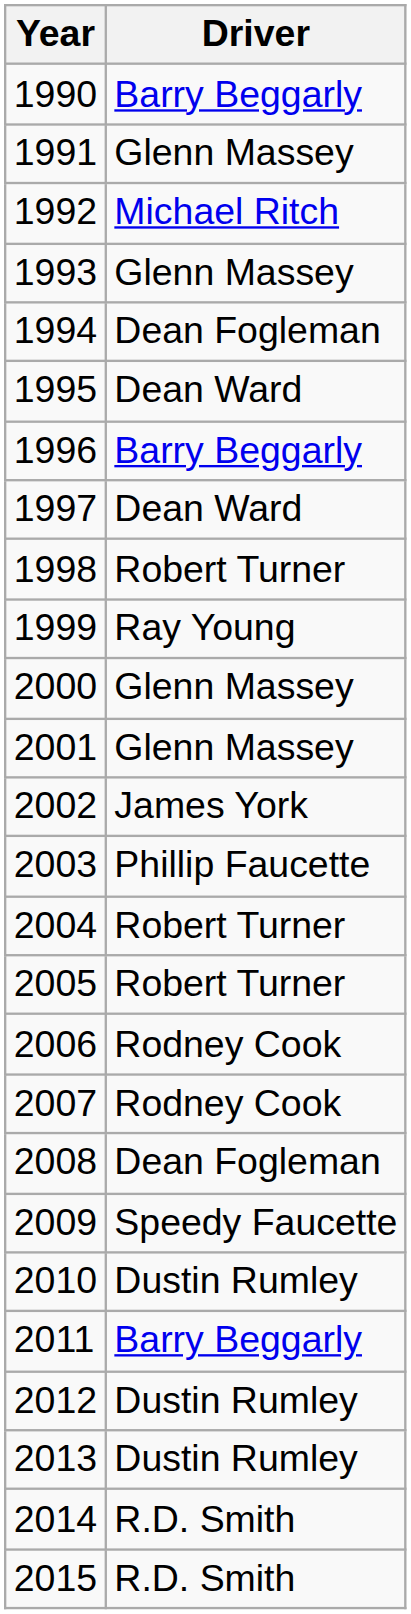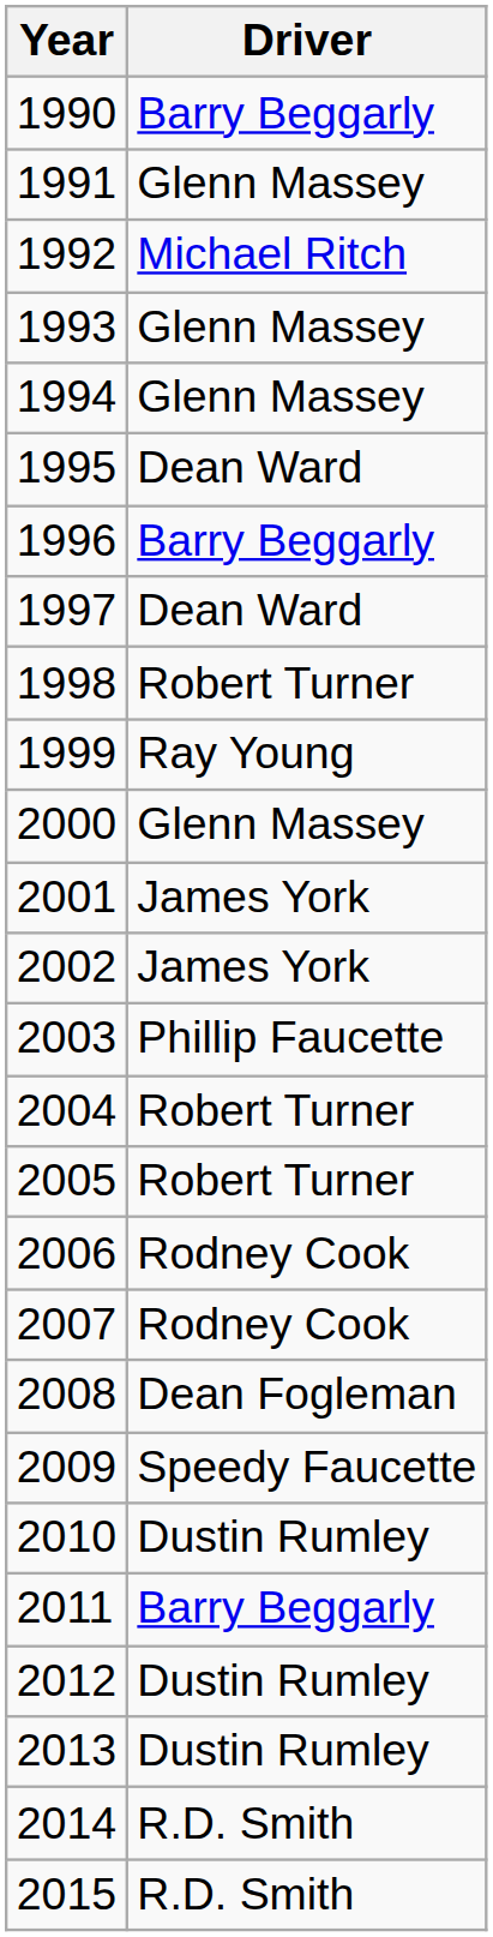1994 | Driver: Dean Fogleman -> Glenn Massey
2001 | Driver: Glenn Massey -> James York
